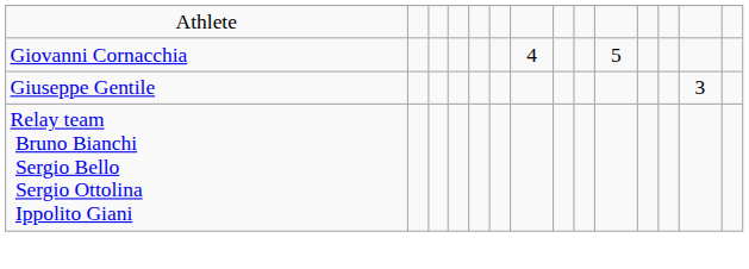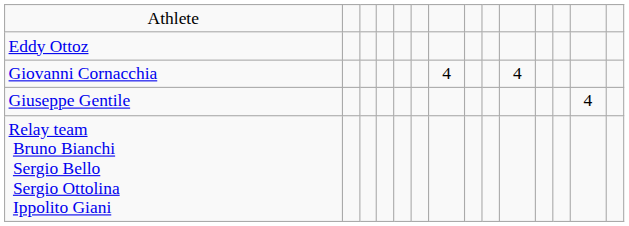+ row: Eddy Ottoz
Giovanni Cornacchia | column 10: 5 -> 4
Giuseppe Gentile | column 13: 3 -> 4
